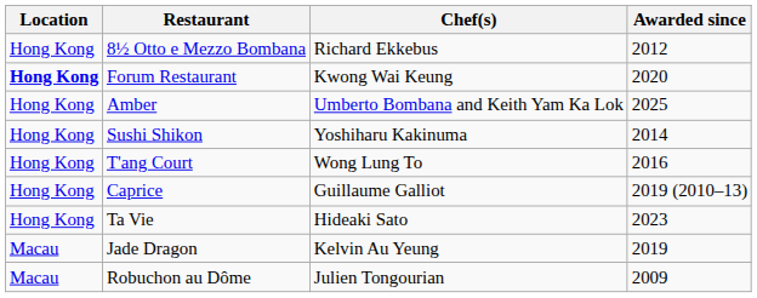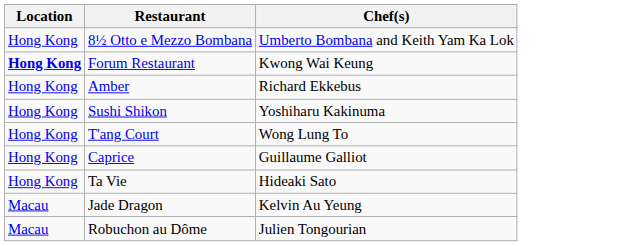- column: Awarded since | 2012 | 2020 | 2025 | 2014 | 2016 | 2019 (2010–13) | 2023 | 2019 | 2009
8½ Otto e Mezzo Bombana | Chef(s): Richard Ekkebus -> Umberto Bombana and Keith Yam Ka Lok
Amber | Chef(s): Umberto Bombana and Keith Yam Ka Lok -> Richard Ekkebus
